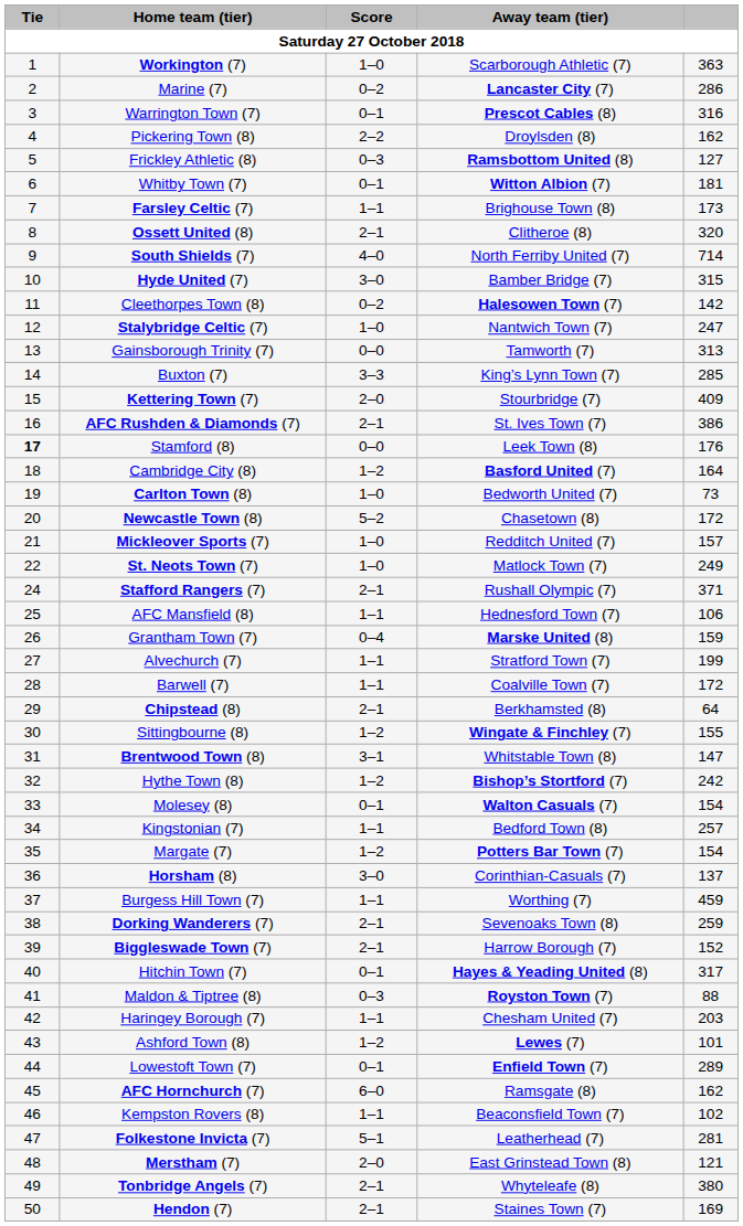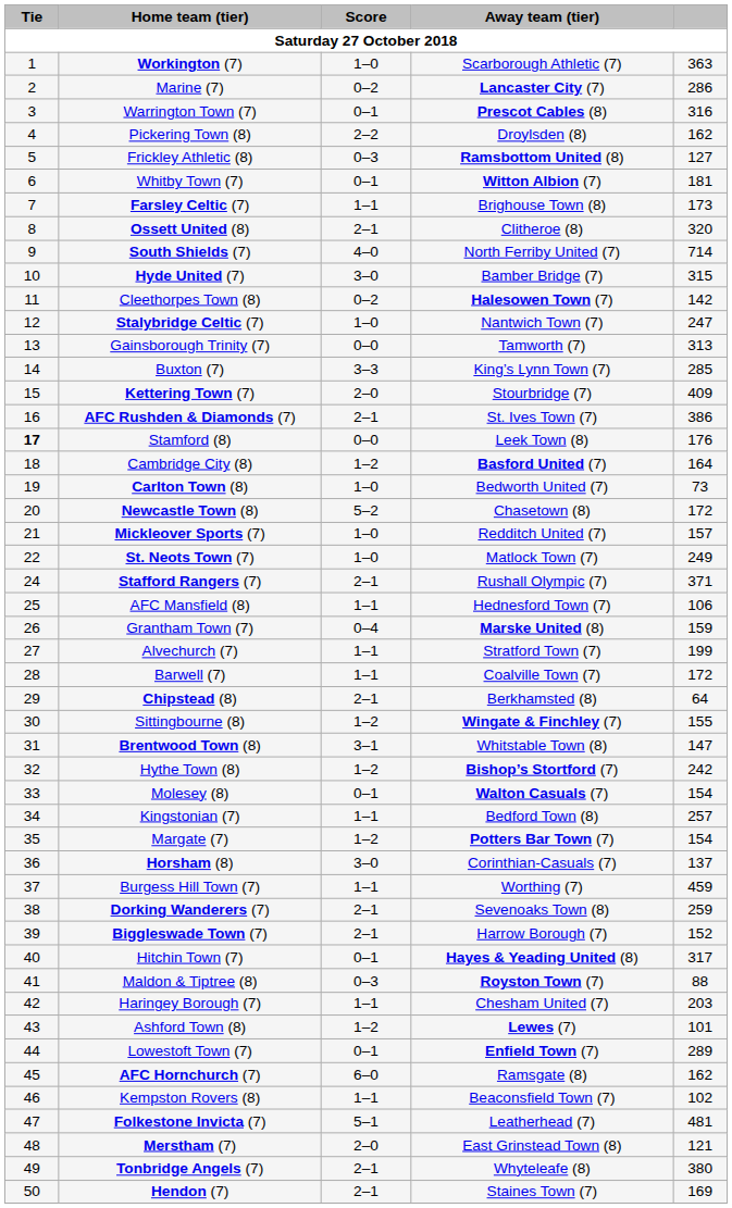Folkestone Invicta (7) | column 5: 281 -> 481
